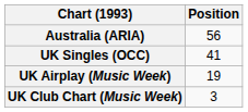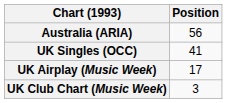UK Airplay (Music Week) | Position: 19 -> 17
